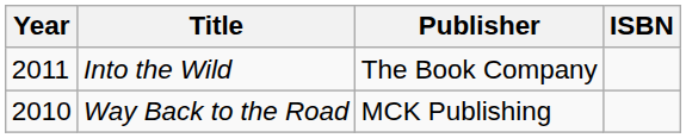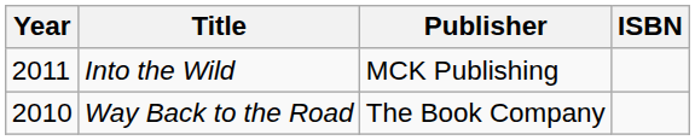Into the Wild | Publisher: The Book Company -> MCK Publishing
Way Back to the Road | Publisher: MCK Publishing -> The Book Company
